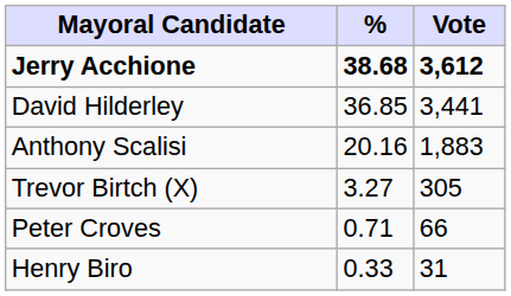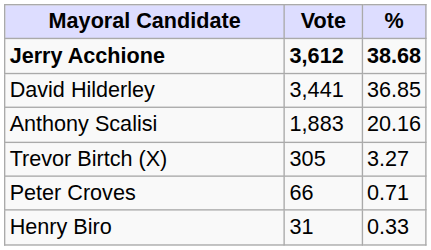columns swapped: Vote <-> %
